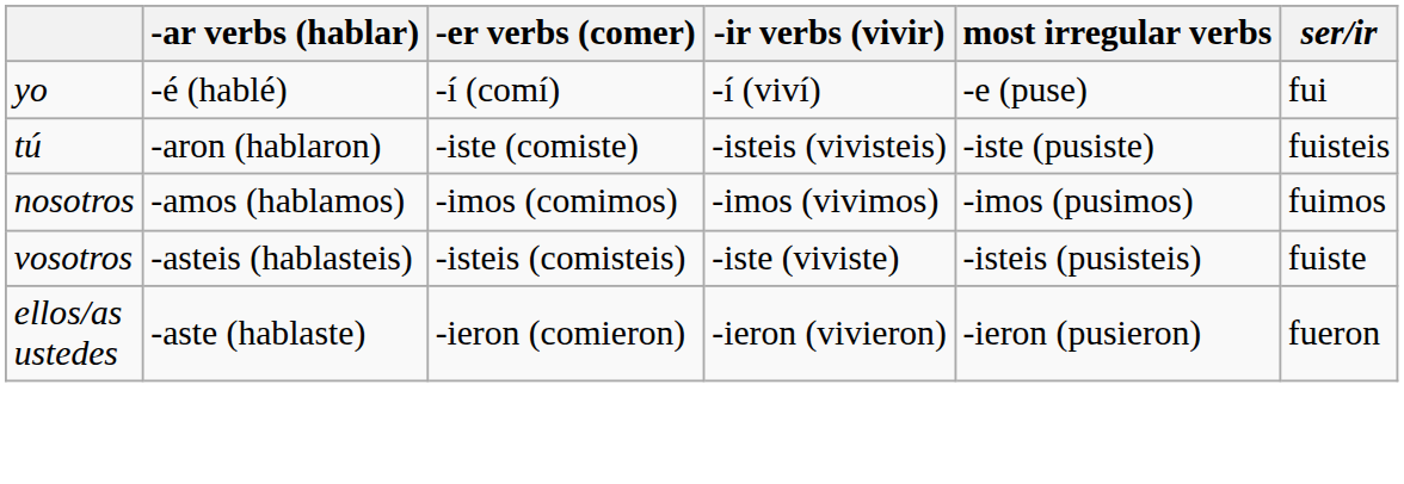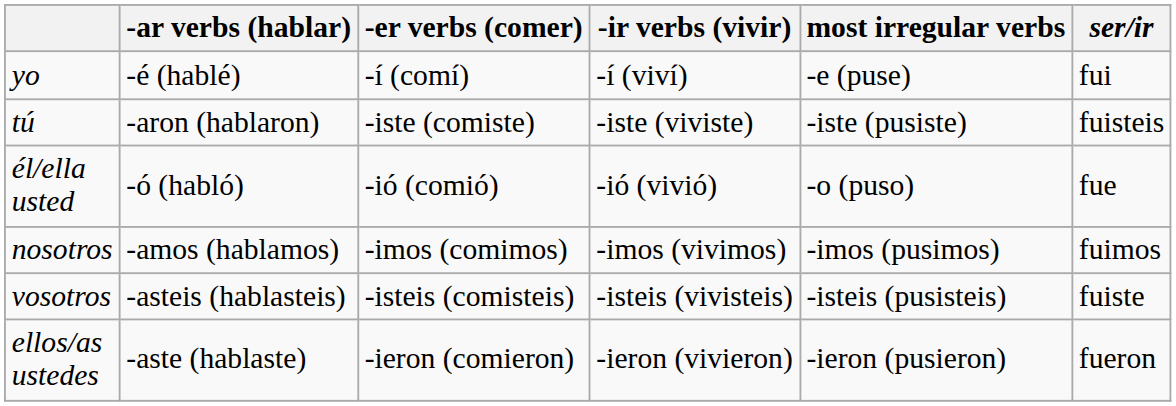tú | -ir verbs (vivir): -isteis (vivisteis) -> -iste (viviste)
+ row: él/ella usted | -ó (habló) | -ió (comió) | -ió (vivió) | -o (puso) | fue
vosotros | -ir verbs (vivir): -iste (viviste) -> -isteis (vivisteis)
